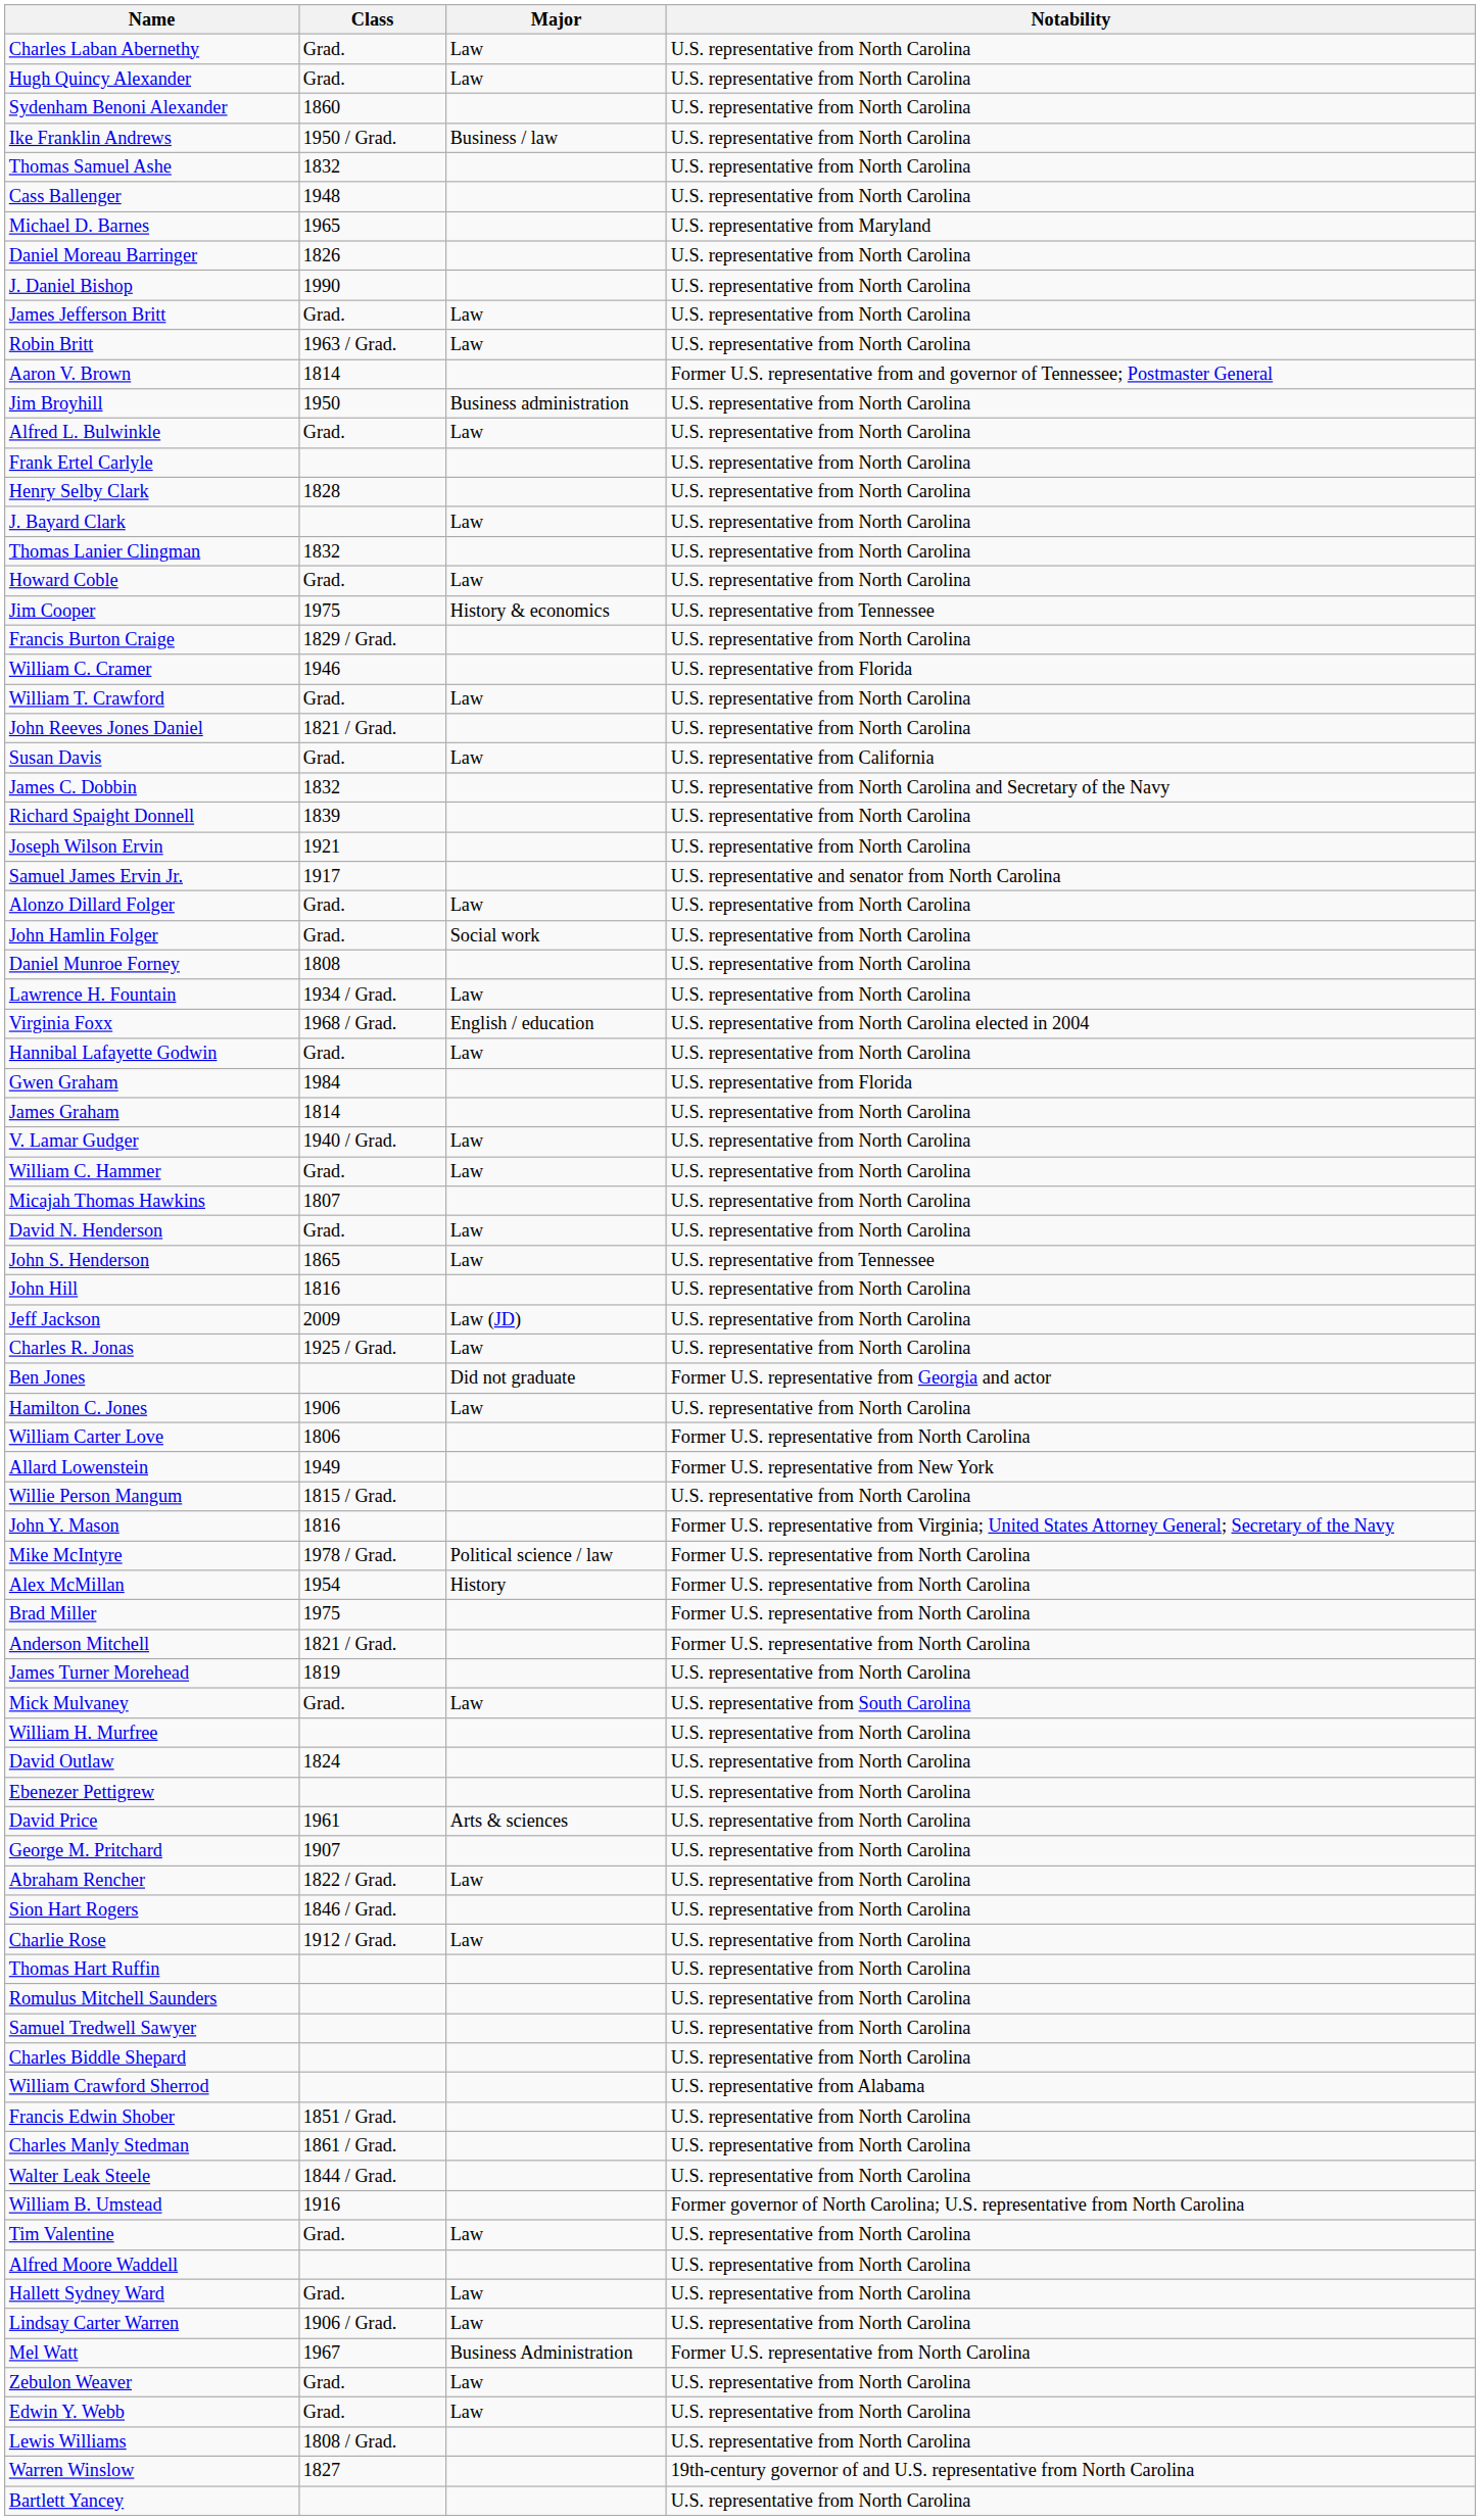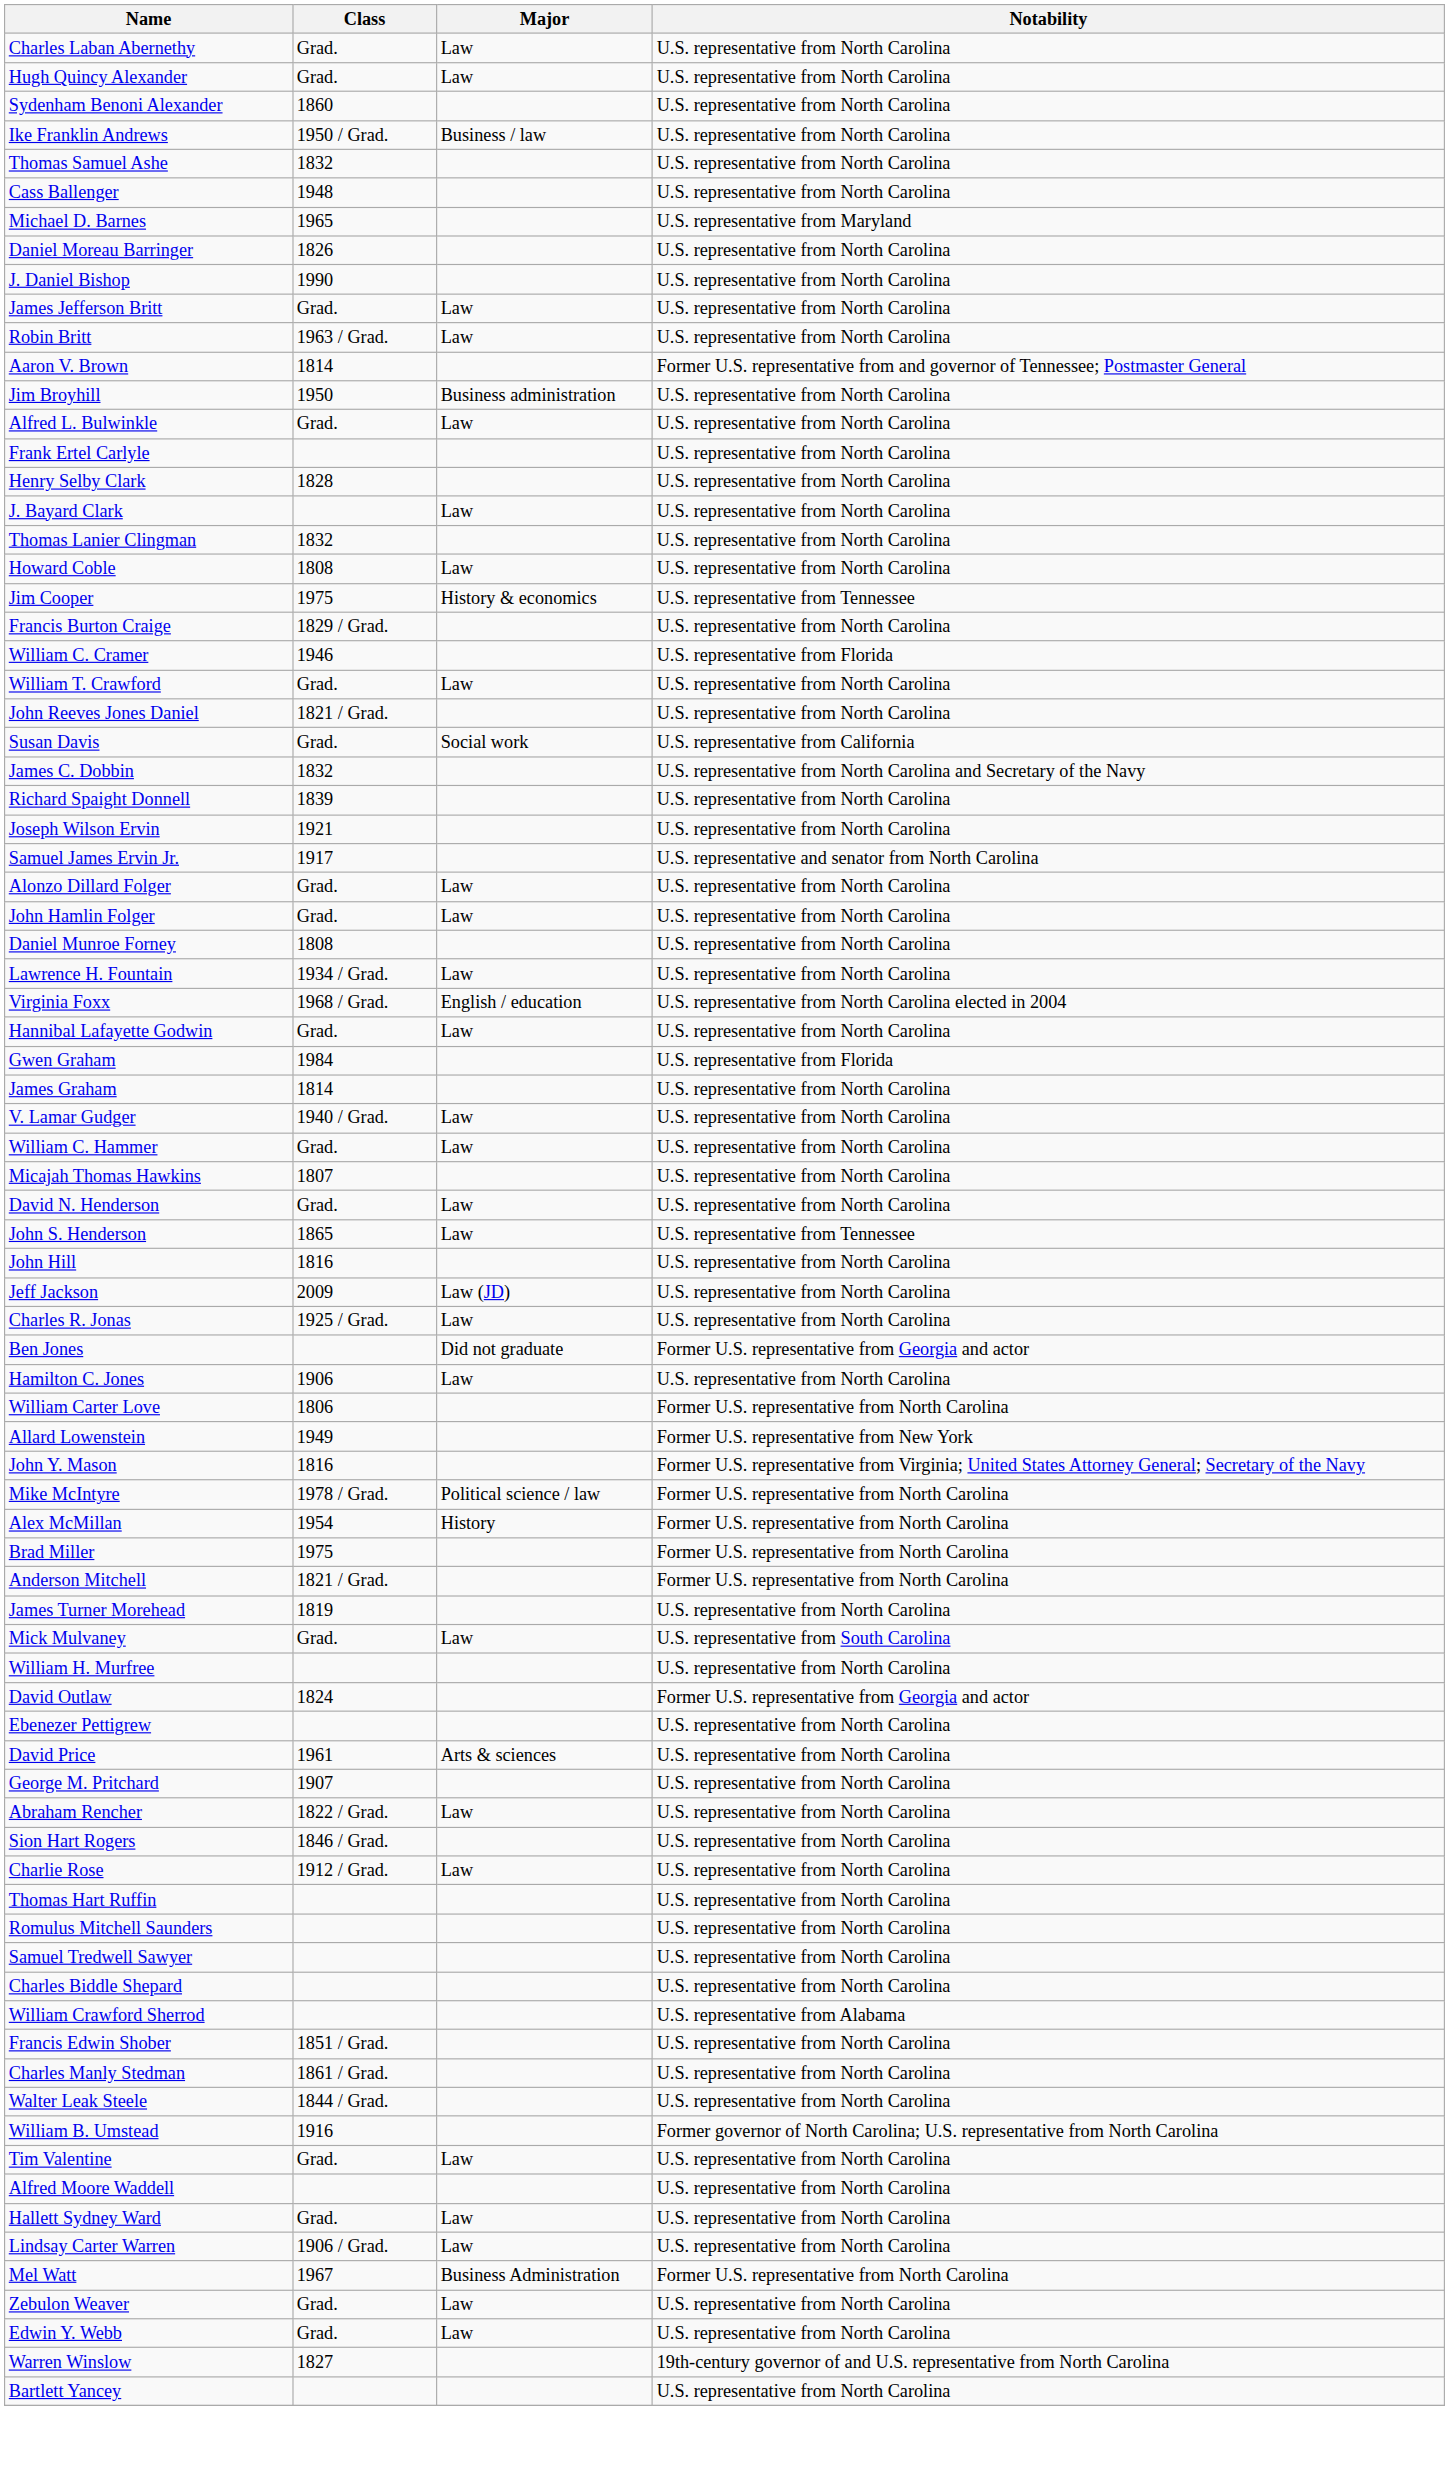Howard Coble | Class: Grad. -> 1808
Susan Davis | Major: Law -> Social work
John Hamlin Folger | Major: Social work -> Law
- row: Willie Person Mangum | 1815 / Grad. | U.S. representative from North Carolina
David Outlaw | Notability: U.S. representative from North Carolina -> Former U.S. representative from Georgia and actor
- row: Lewis Williams | 1808 / Grad. | U.S. representative from North Carolina
